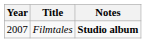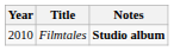Filmtales | Year: 2007 -> 2010
